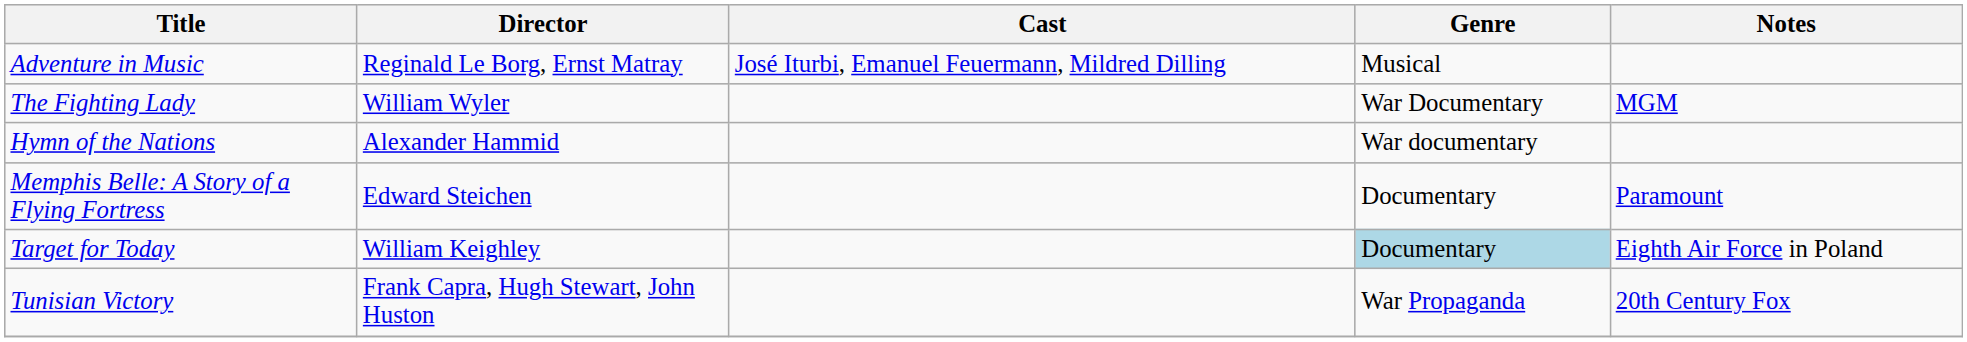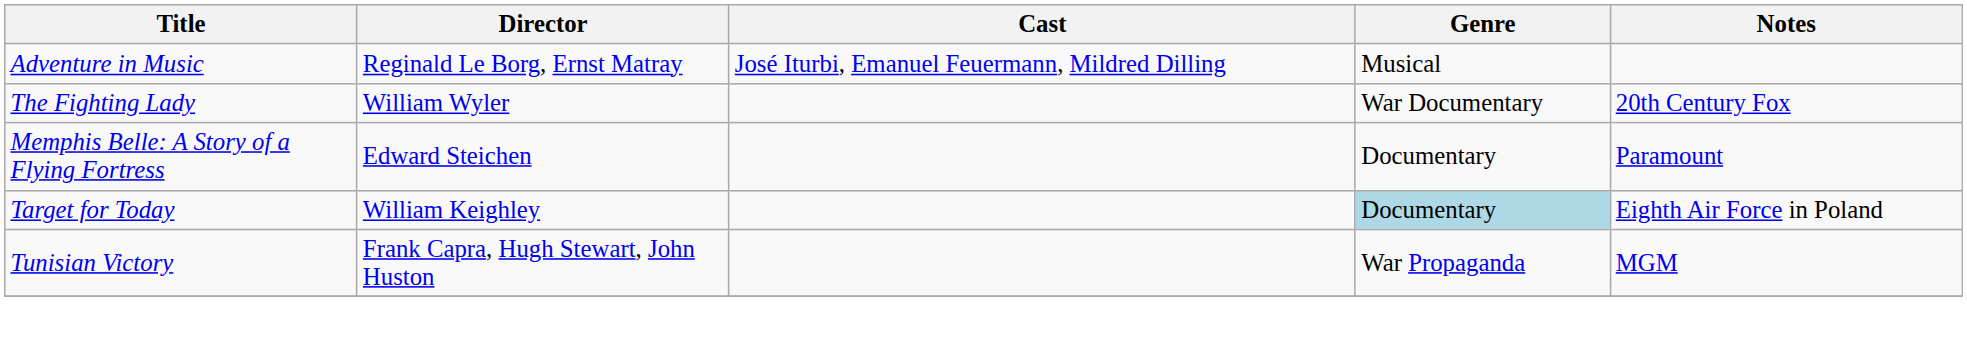The Fighting Lady | Notes: MGM -> 20th Century Fox
- row: Hymn of the Nations | Alexander Hammid | War documentary
Tunisian Victory | Notes: 20th Century Fox -> MGM
